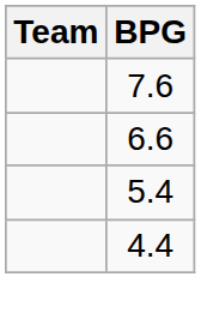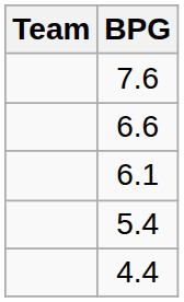+ row: 6.1
